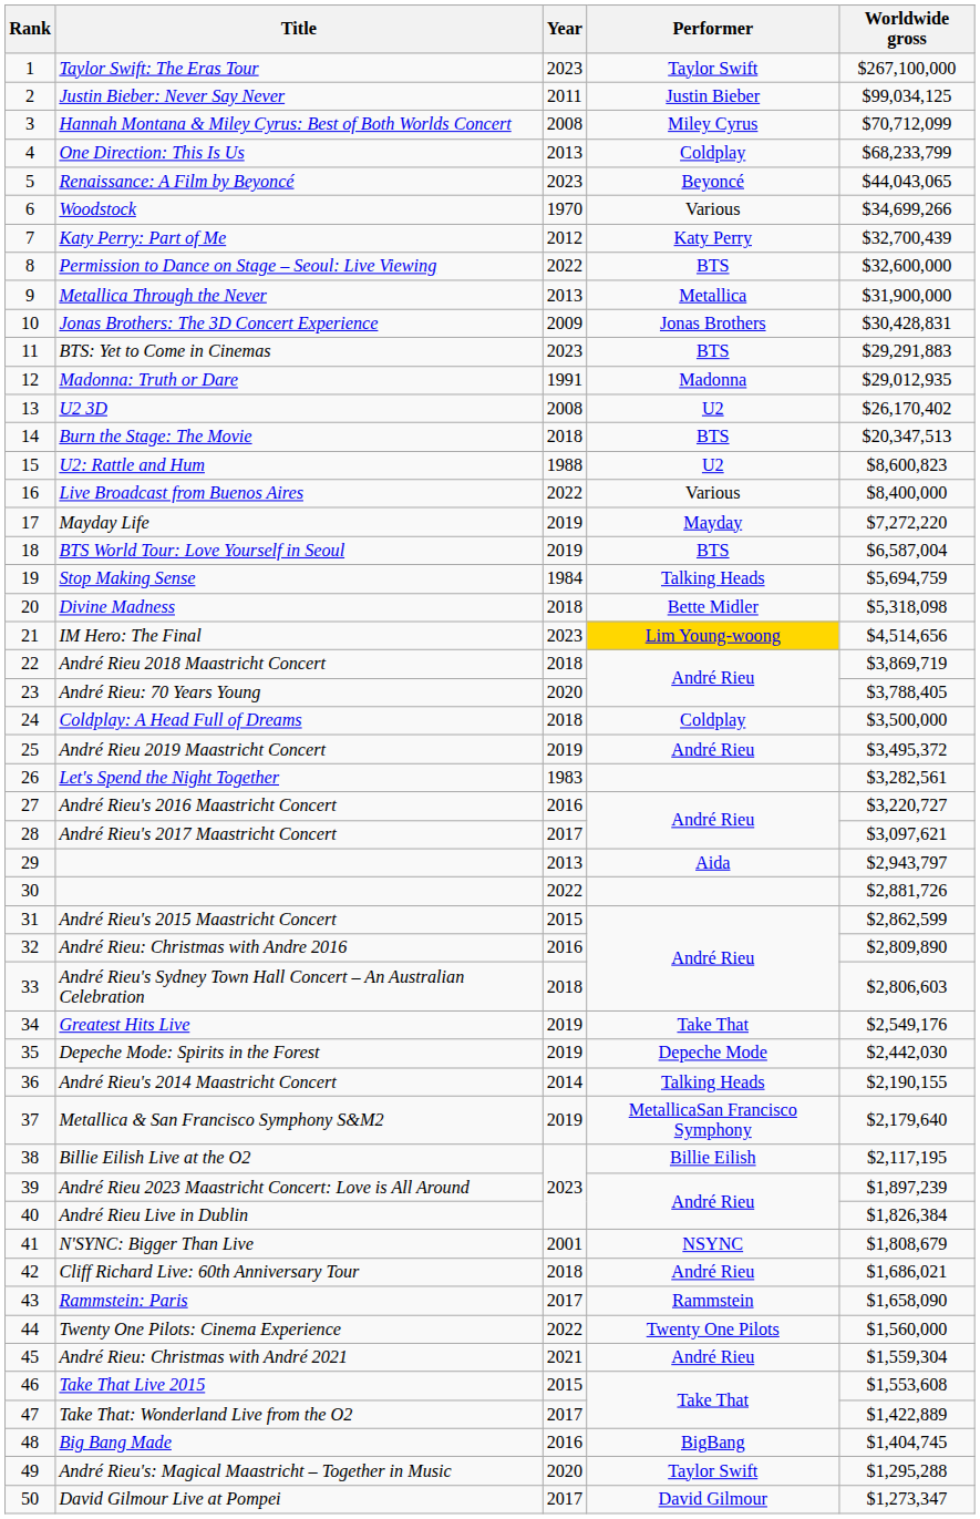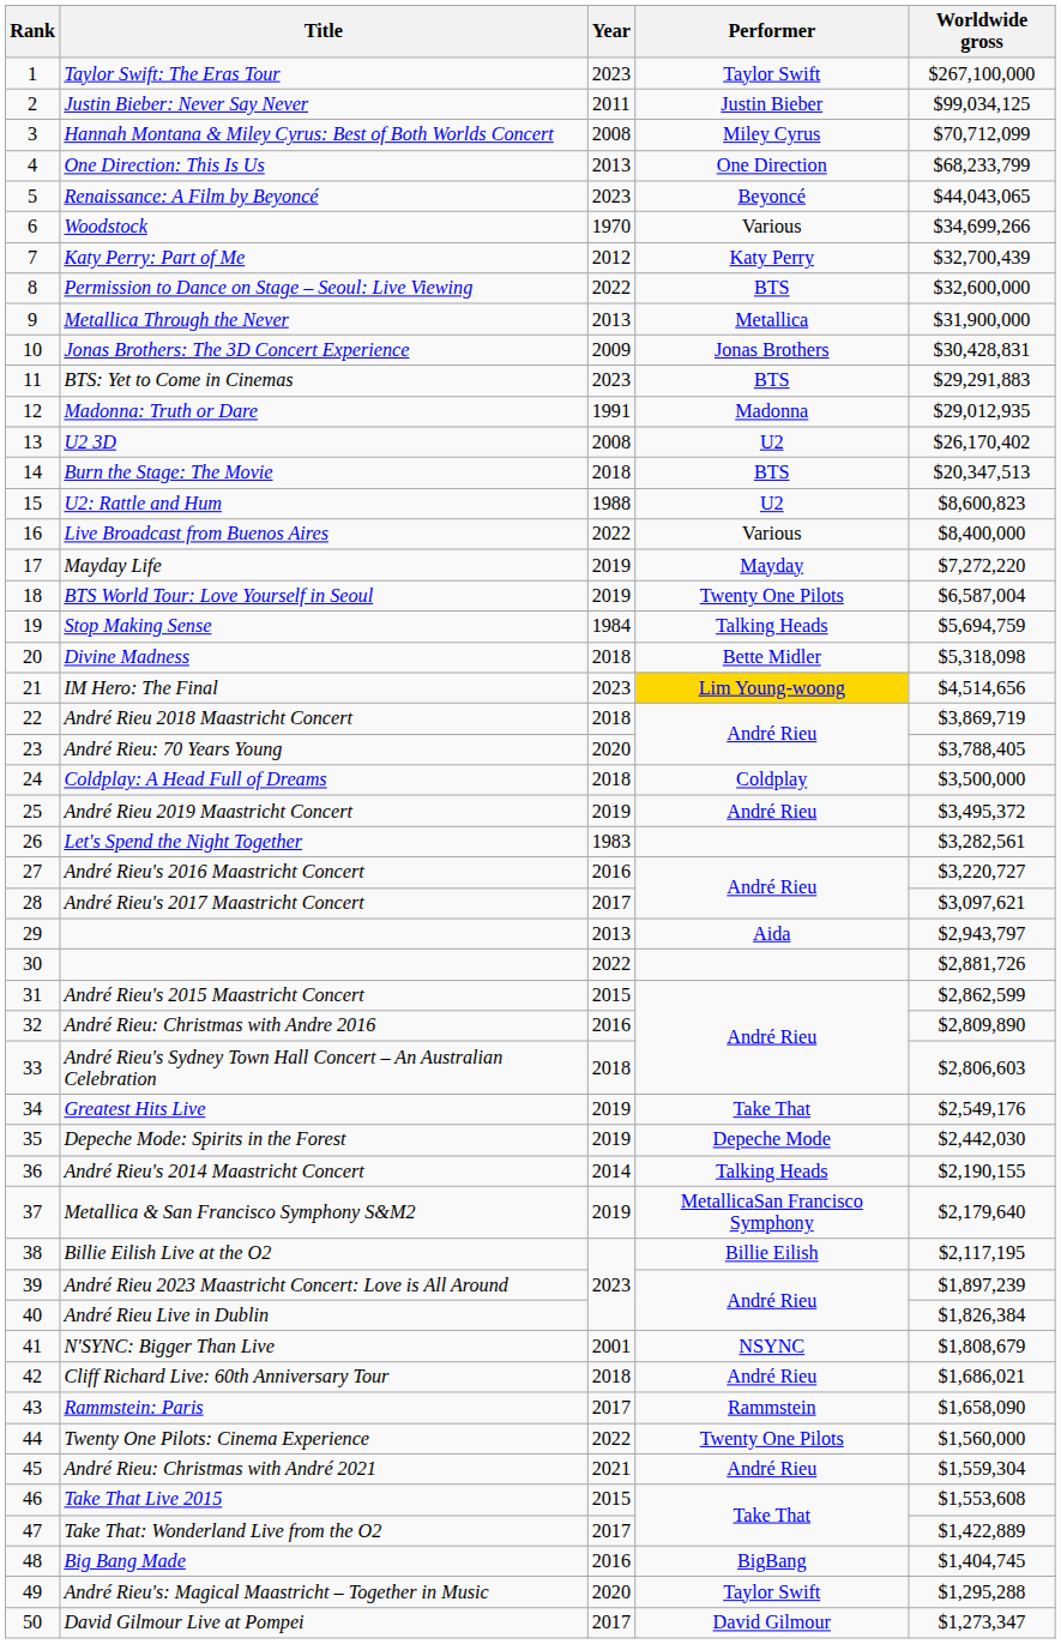One Direction: This Is Us | Performer: Coldplay -> One Direction
BTS World Tour: Love Yourself in Seoul | Performer: BTS -> Twenty One Pilots
